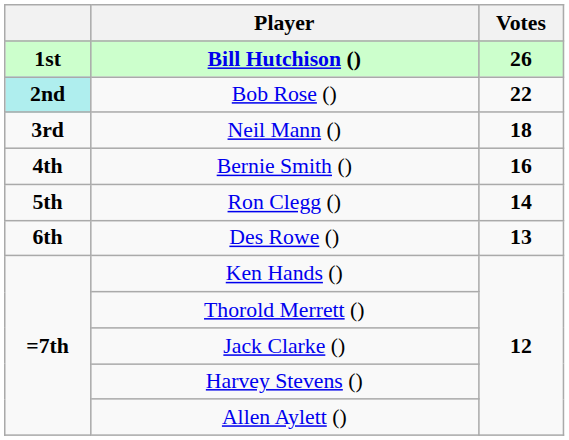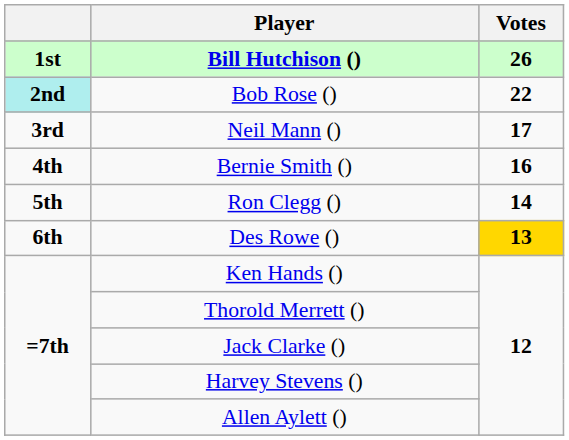Neil Mann () | Votes: 18 -> 17
Des Rowe () | Votes: no background -> gold background
